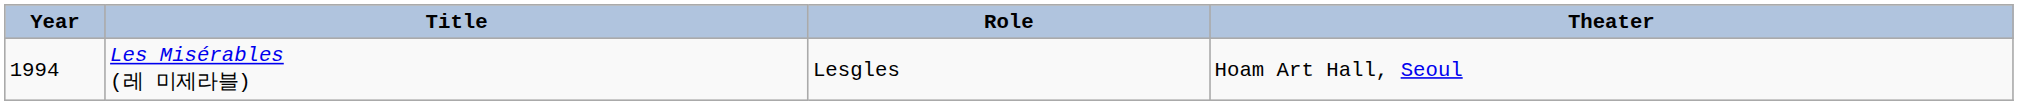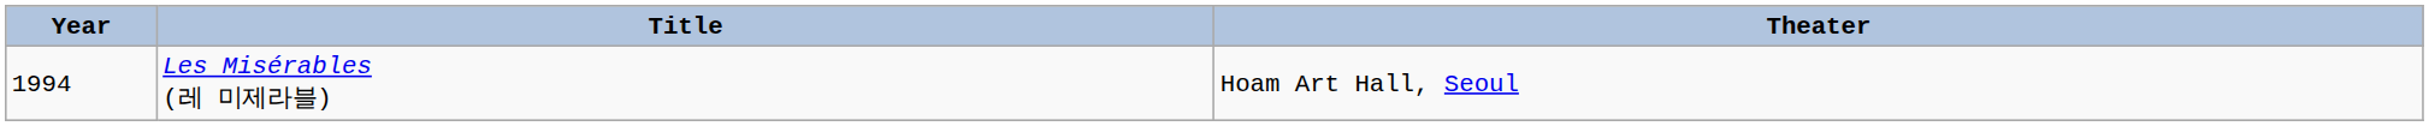- column: Role | Lesgles
